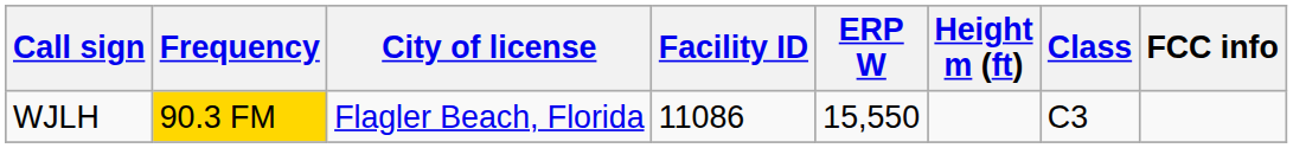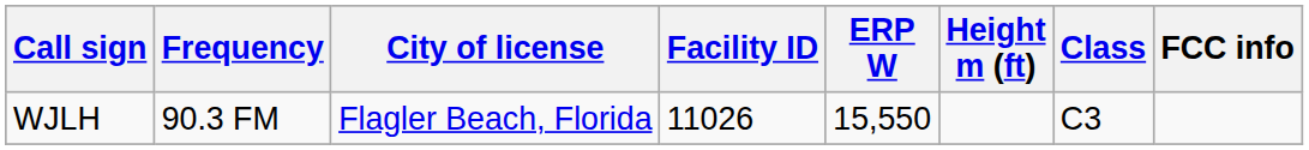WJLH | Frequency: gold background -> no background
WJLH | Facility ID: 11086 -> 11026
